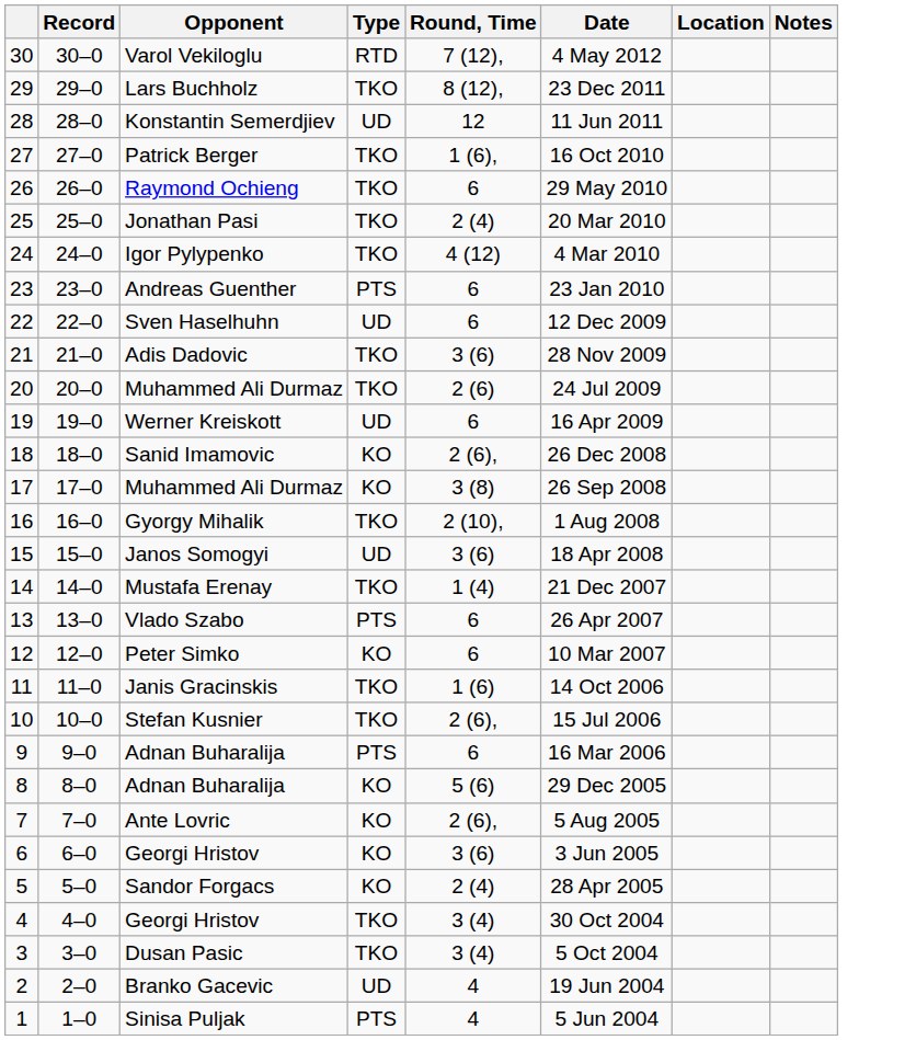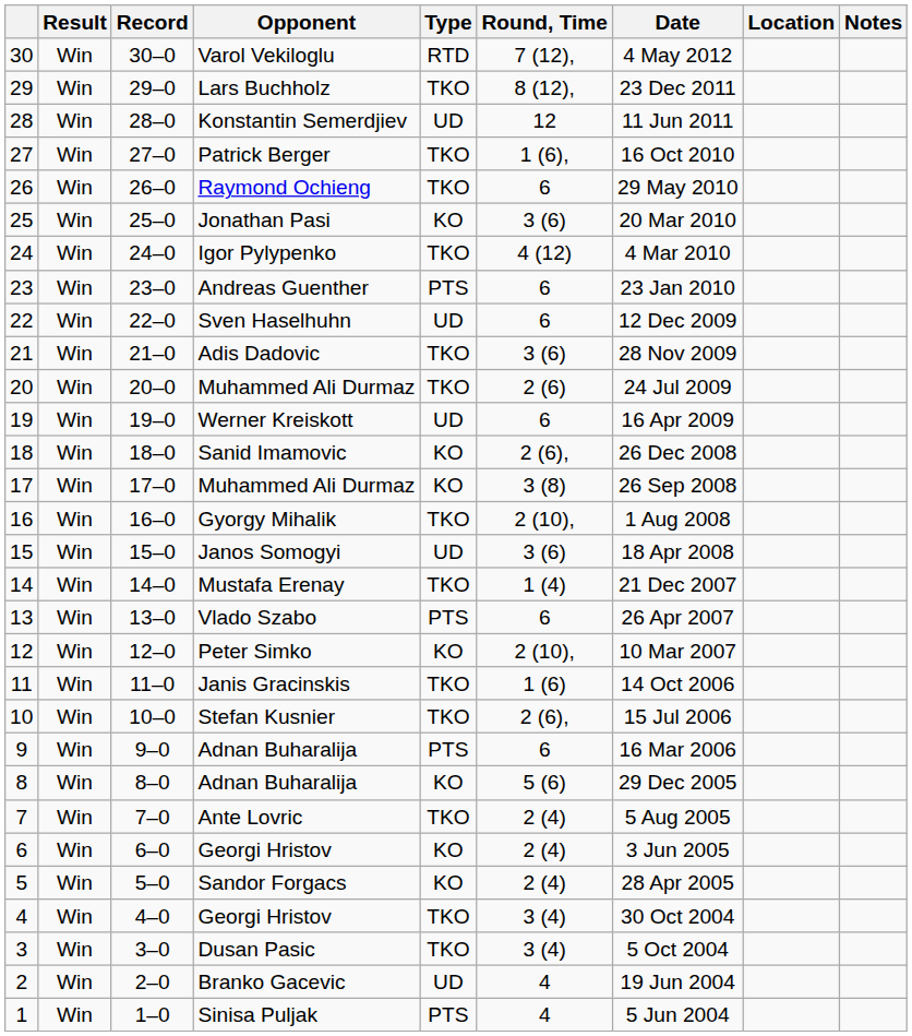+ column: Result | Win | Win | Win | Win | Win | Win | Win | Win | Win | Win | Win | Win | Win | Win | Win | Win | Win | Win | Win | Win | Win | Win | Win | Win | Win | Win | Win | Win | Win | Win
Jonathan Pasi | Type: TKO -> KO
Jonathan Pasi | Round, Time: 2 (4) -> 3 (6)
Peter Simko | Round, Time: 6 -> 2 (10),
Ante Lovric | Type: KO -> TKO
Ante Lovric | Round, Time: 2 (6), -> 2 (4)
6 / Georgi Hristov | Round, Time: 3 (6) -> 2 (4)
